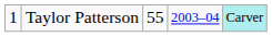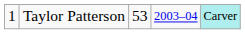Taylor Patterson | column 3: 55 -> 53
